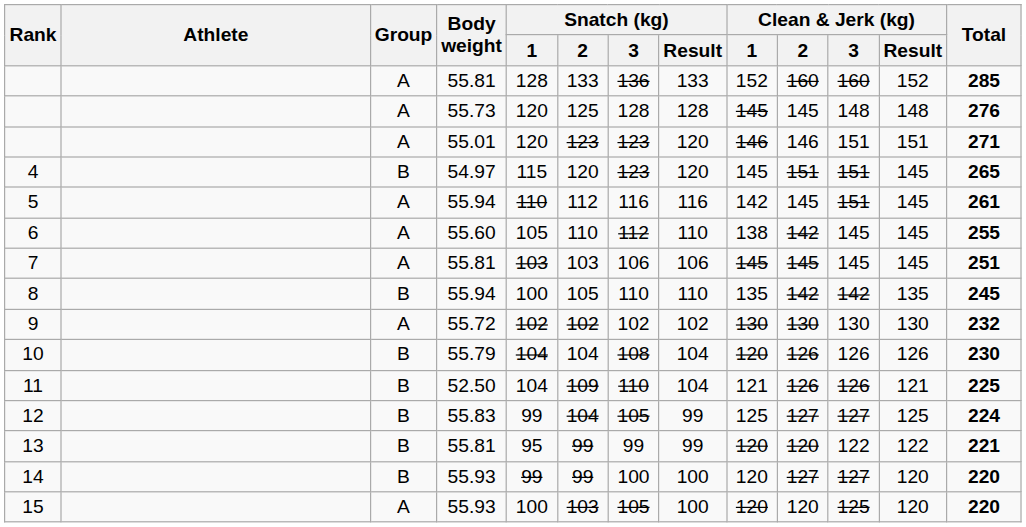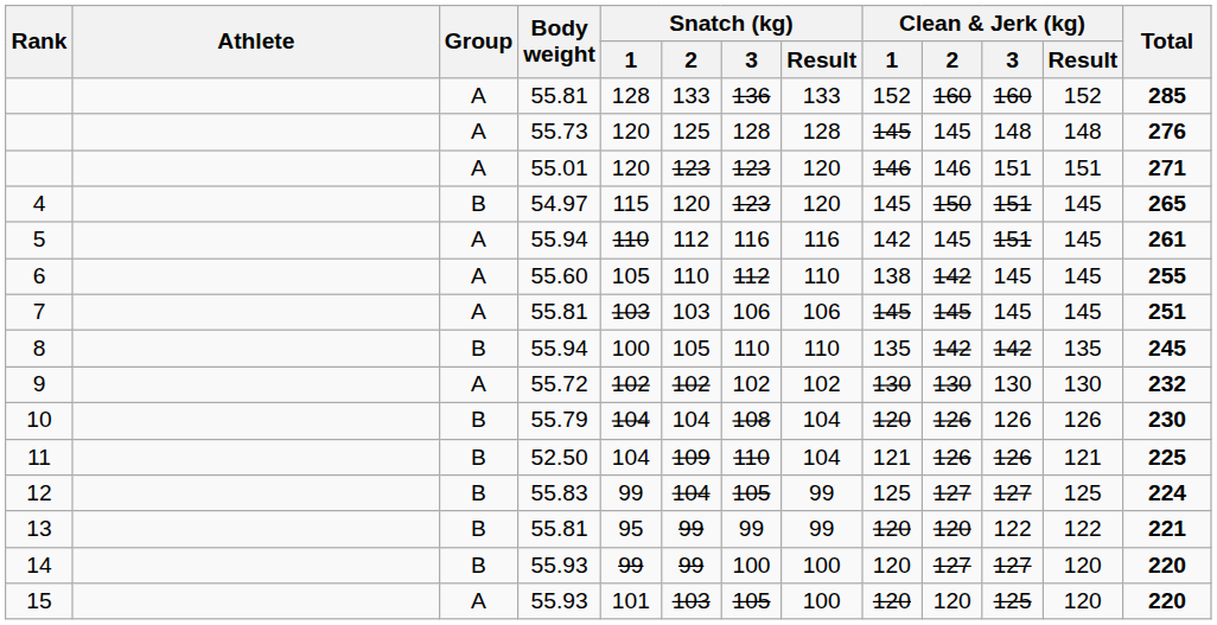4 | Clean & Jerk (kg) / 2: 151 -> 150
15 | Snatch (kg) / 1: 100 -> 101
